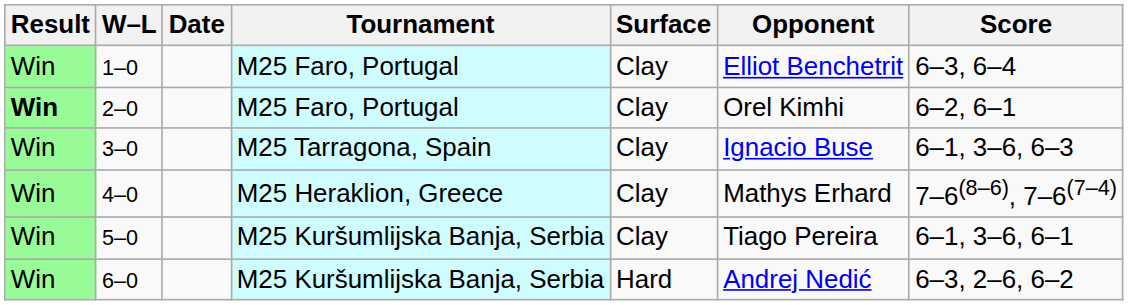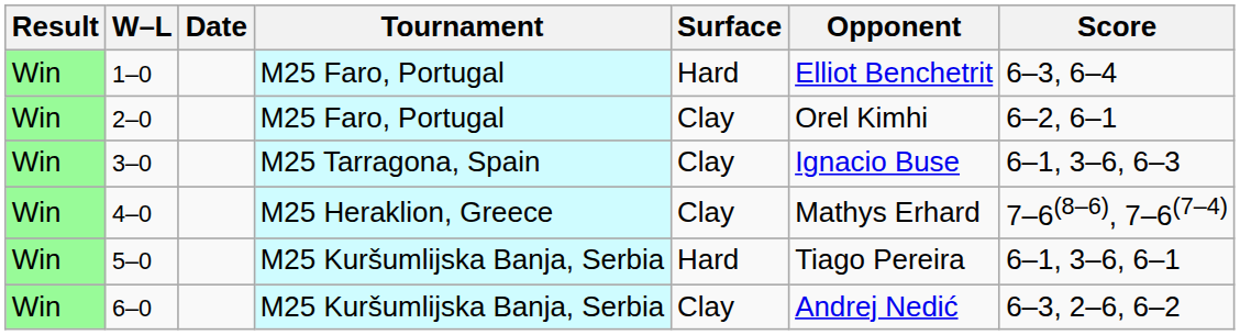1–0 | Surface: Clay -> Hard
2–0 | Result: bold -> normal
5–0 | Surface: Clay -> Hard
6–0 | Surface: Hard -> Clay
